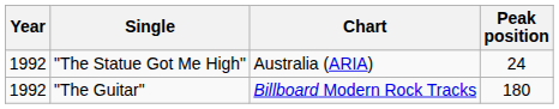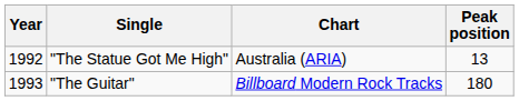"The Statue Got Me High" | Peak position: 24 -> 13
"The Guitar" | Year: 1992 -> 1993
